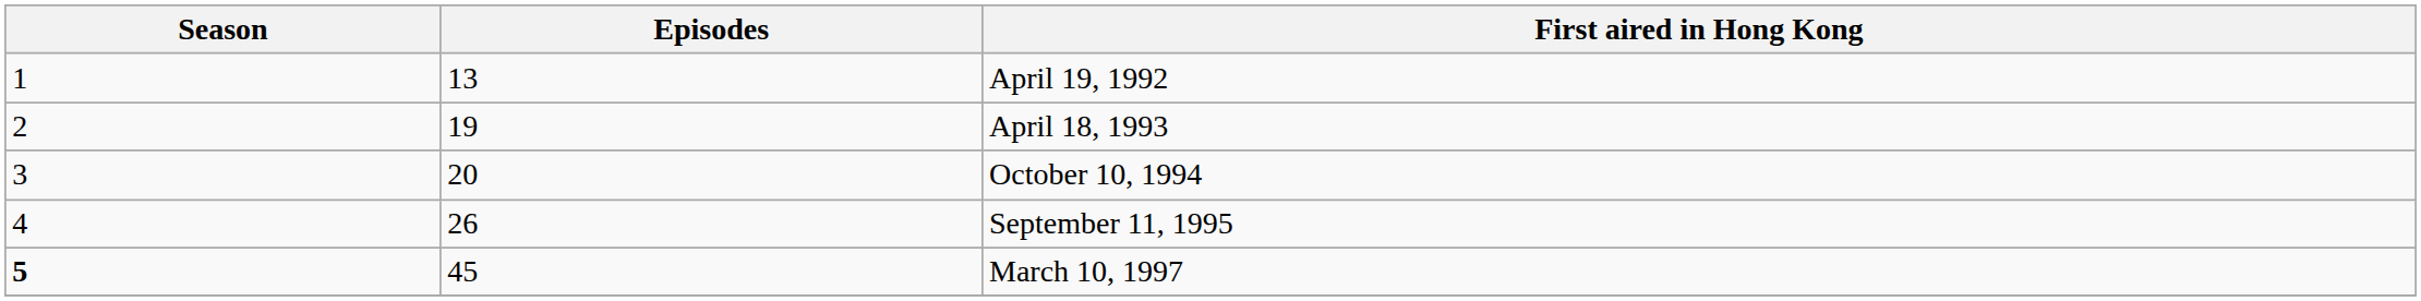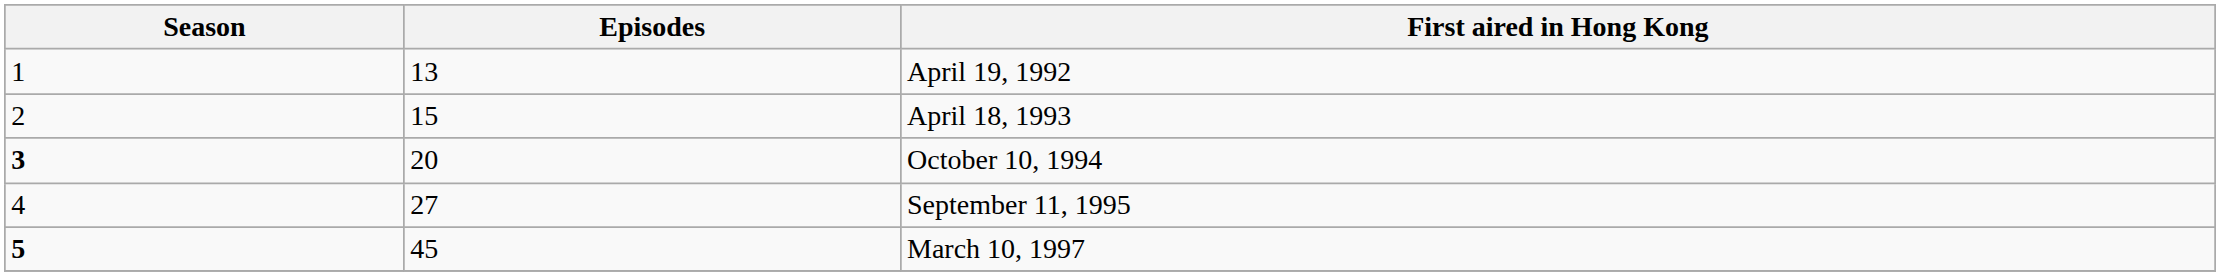April 18, 1993 | Episodes: 19 -> 15
October 10, 1994 | Season: normal -> bold
September 11, 1995 | Episodes: 26 -> 27
